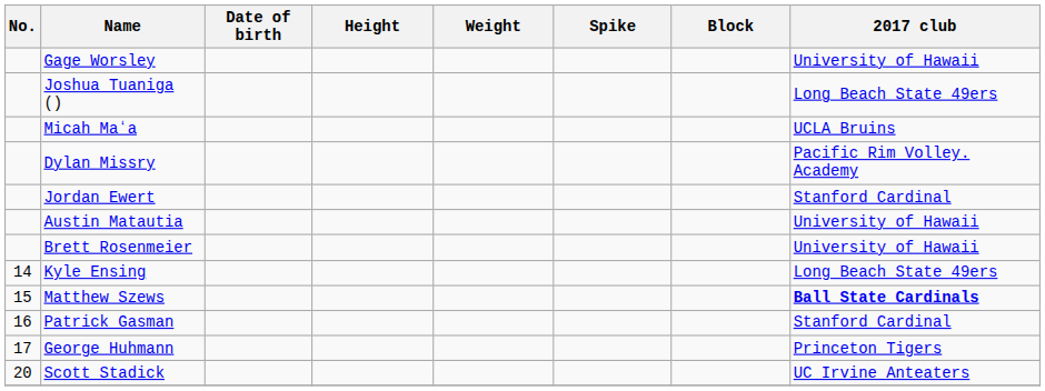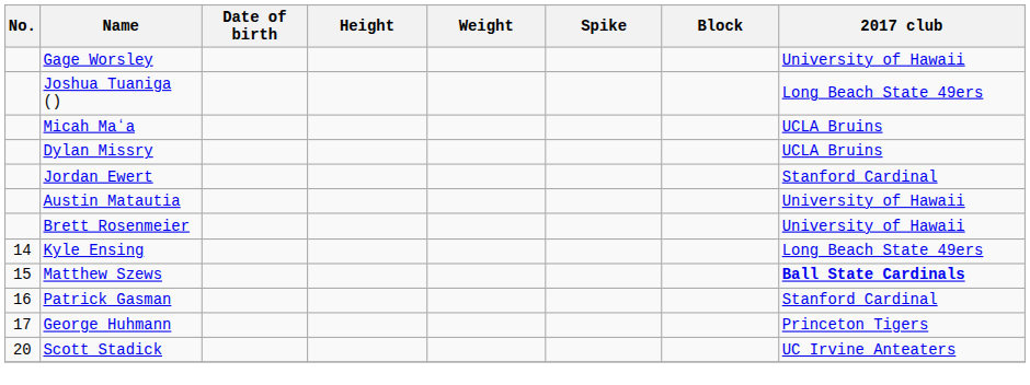Dylan Missry | 2017 club: Pacific Rim Volley. Academy -> UCLA Bruins
